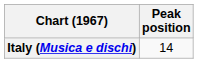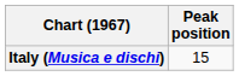Italy (Musica e dischi) | Peak position: 14 -> 15
